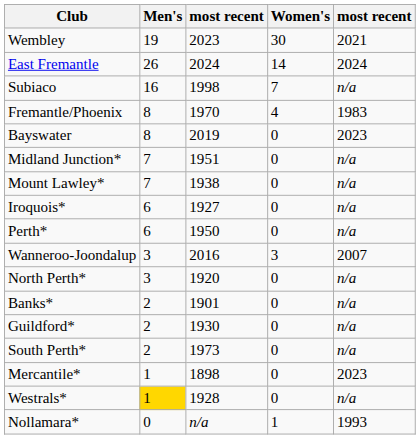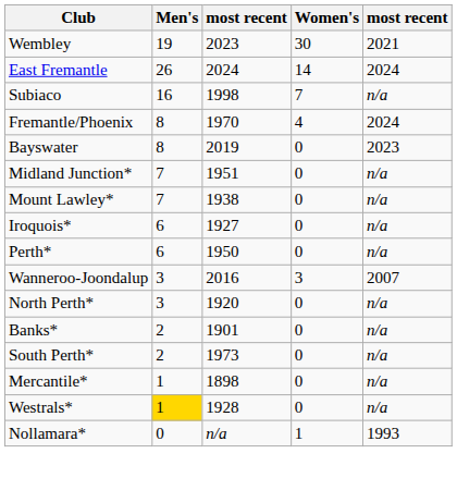Fremantle/Phoenix | column 5: 1983 -> 2024
- row: Guildford* | 2 | 1930 | 0 | n/a
Mercantile* | column 5: 2023 -> n/a
